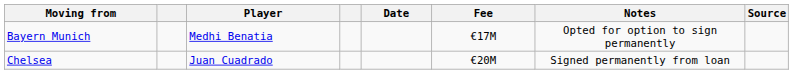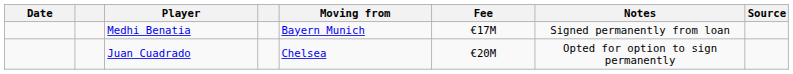columns swapped: Date <-> Moving from
Medhi Benatia | Notes: Opted for option to sign permanently -> Signed permanently from loan
Juan Cuadrado | Notes: Signed permanently from loan -> Opted for option to sign permanently
